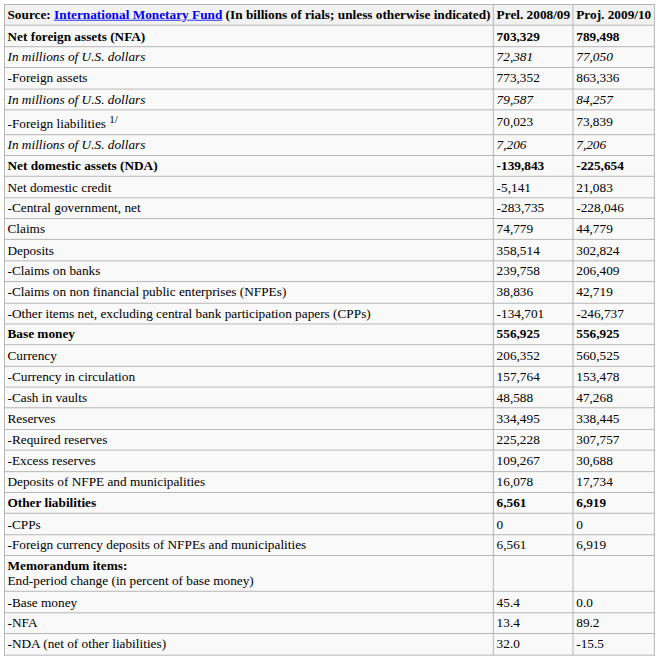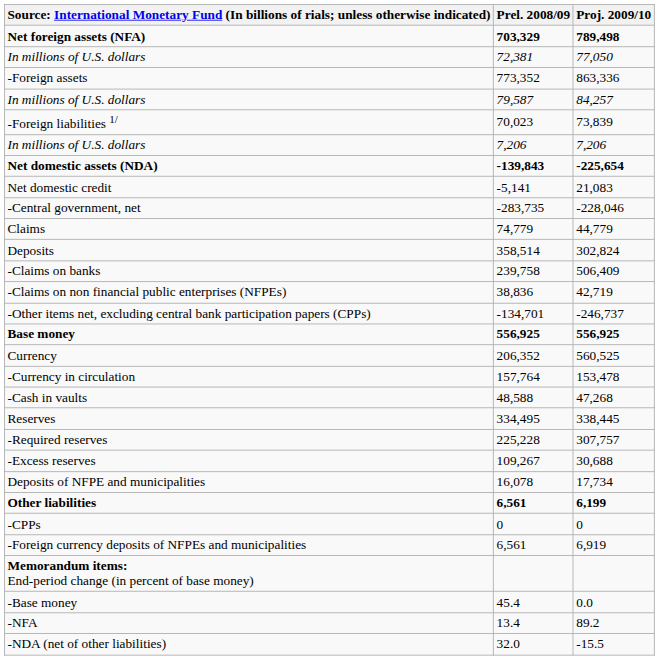-Claims on banks | Proj. 2009/10: 206,409 -> 506,409
Other liabilities | Proj. 2009/10: 6,919 -> 6,199
